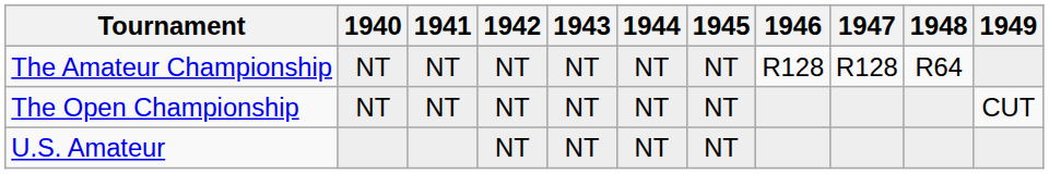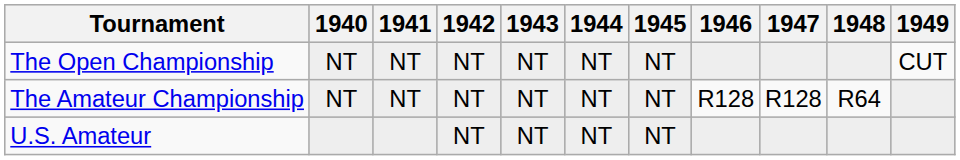rows swapped: The Open Championship <-> The Amateur Championship
